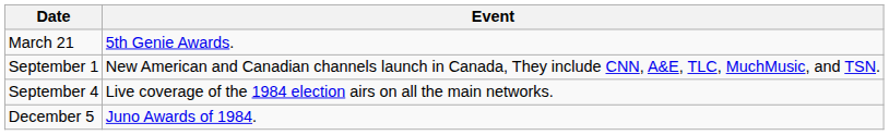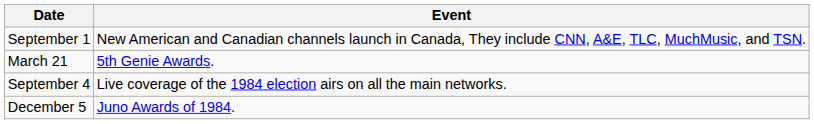rows swapped: March 21 <-> September 1
